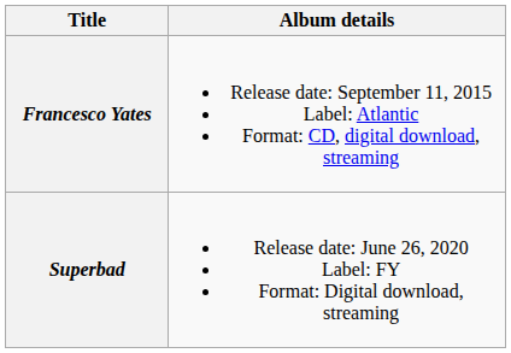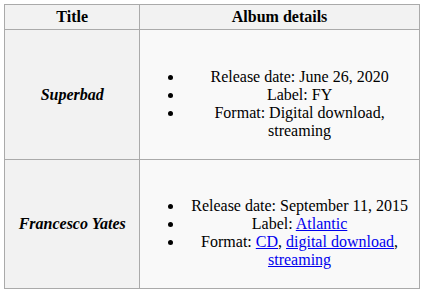rows swapped: Francesco Yates <-> Superbad
